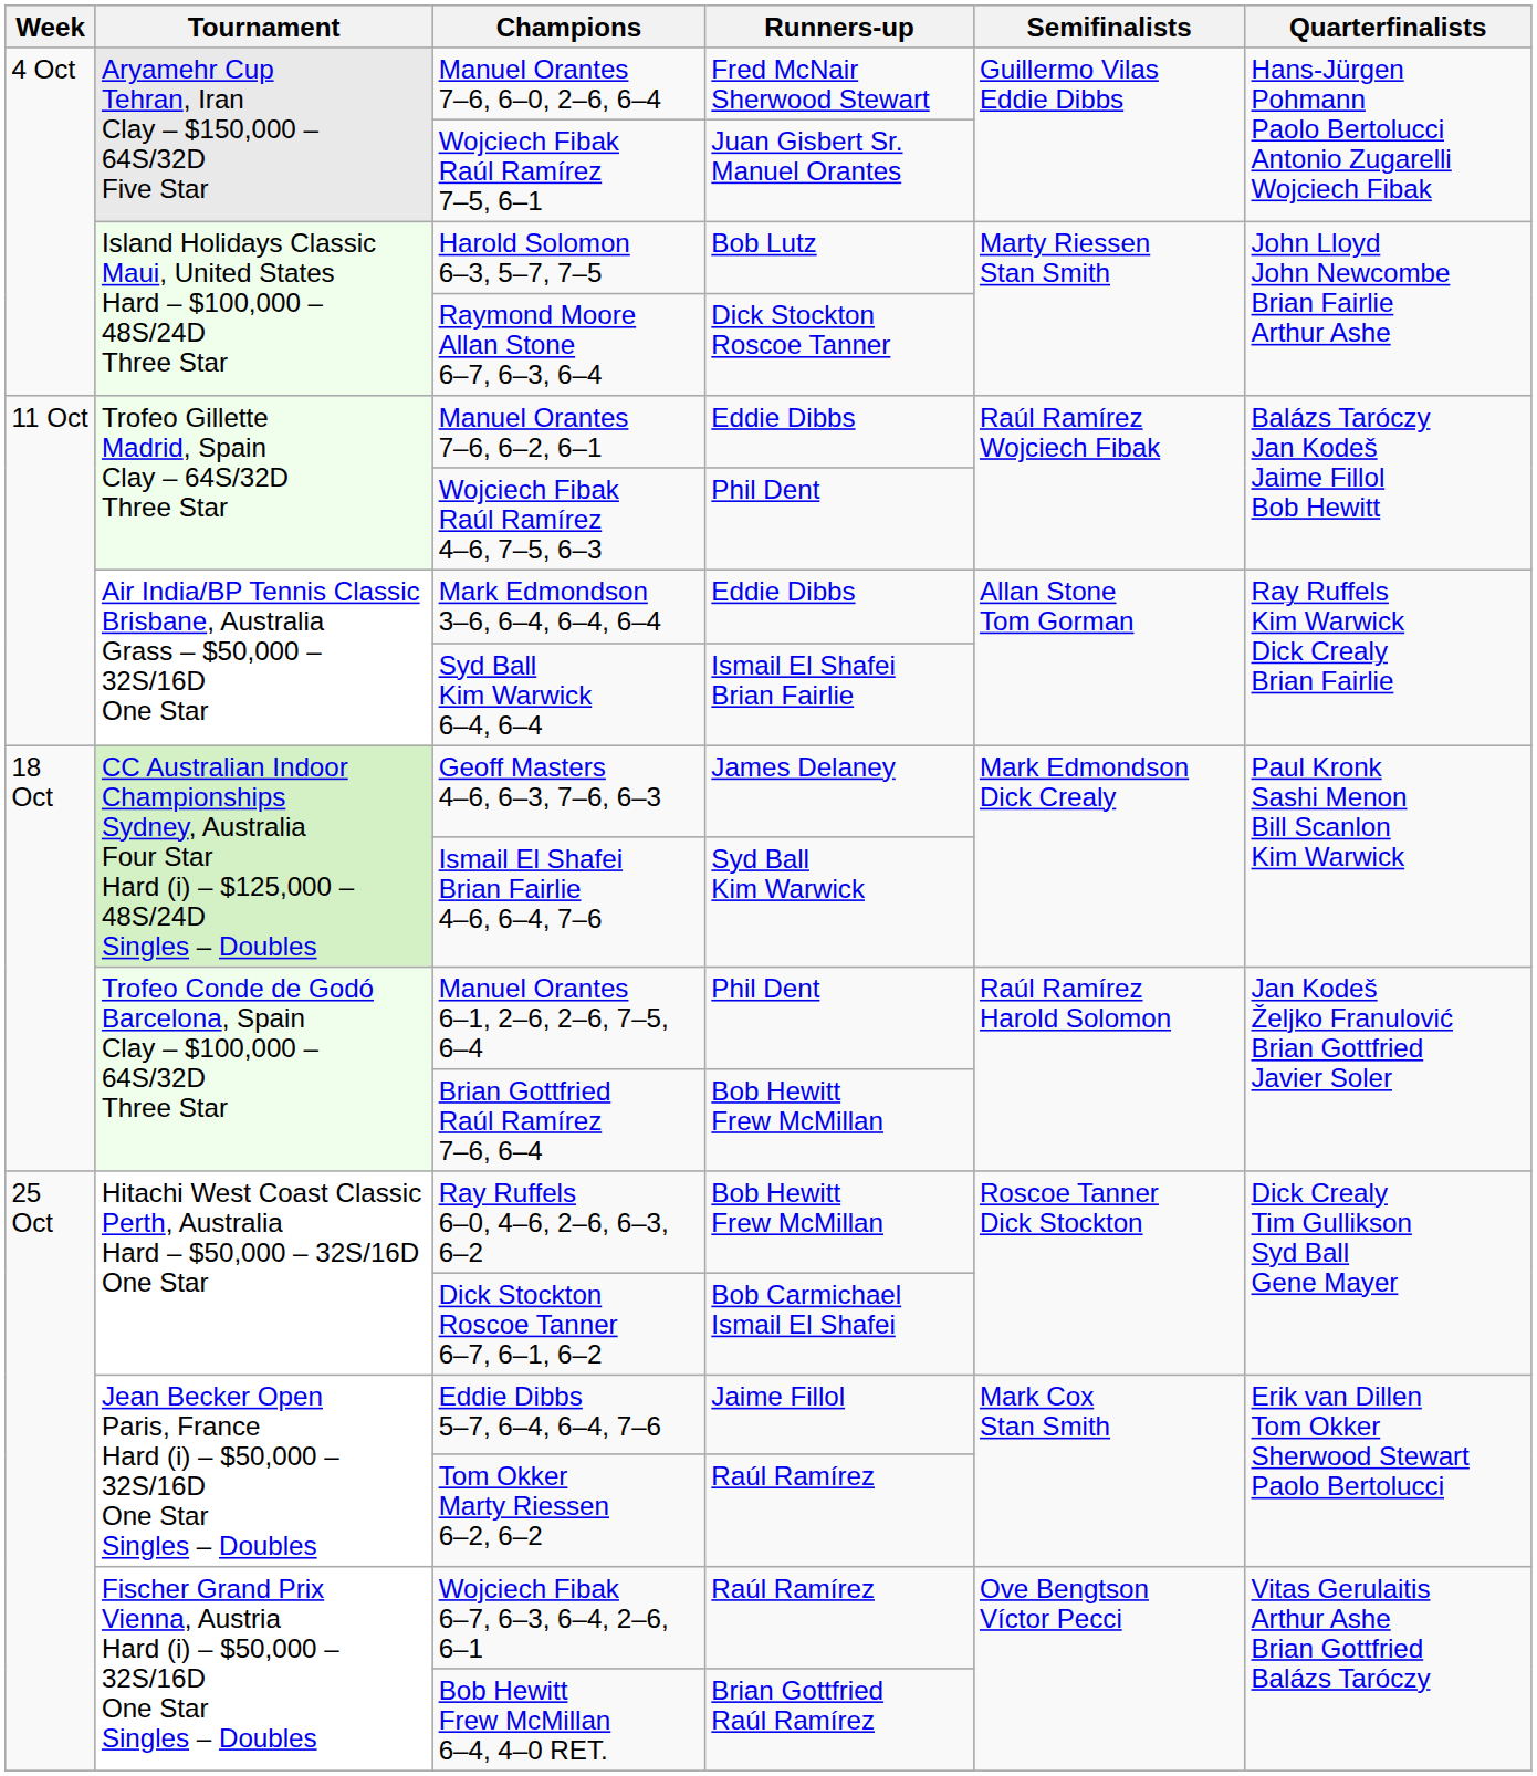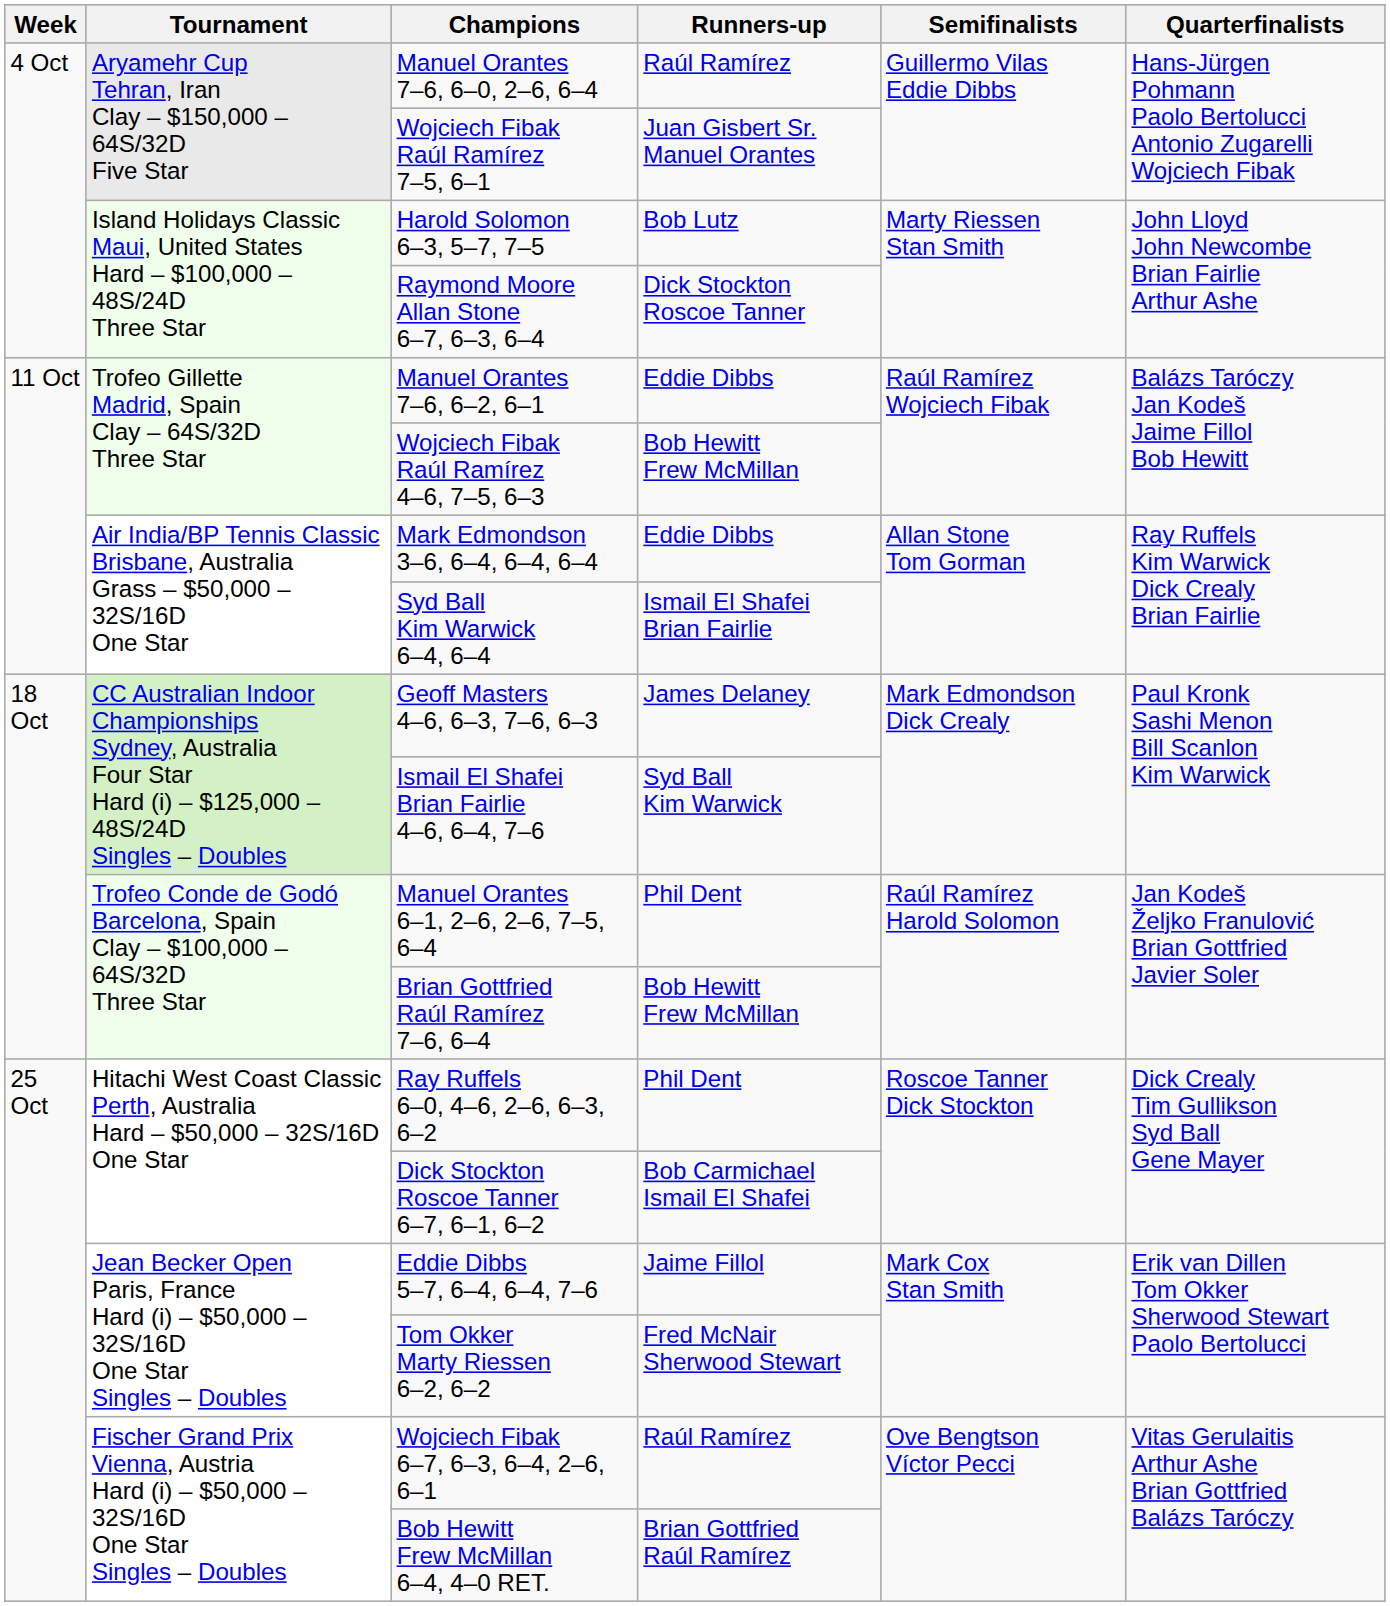Manuel Orantes 7–6, 6–0, 2–6, 6–4 | Runners-up: Fred McNair Sherwood Stewart -> Raúl Ramírez
Wojciech Fibak Raúl Ramírez 4–6, 7–5, 6–3 | Runners-up: Phil Dent -> Bob Hewitt Frew McMillan
Ray Ruffels 6–0, 4–6, 2–6, 6–3, 6–2 | Runners-up: Bob Hewitt Frew McMillan -> Phil Dent
Tom Okker Marty Riessen 6–2, 6–2 | Runners-up: Raúl Ramírez -> Fred McNair Sherwood Stewart
